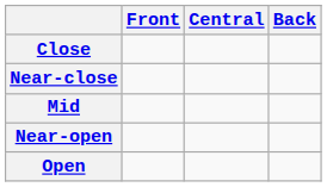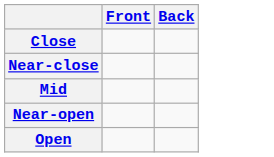- column: Central
